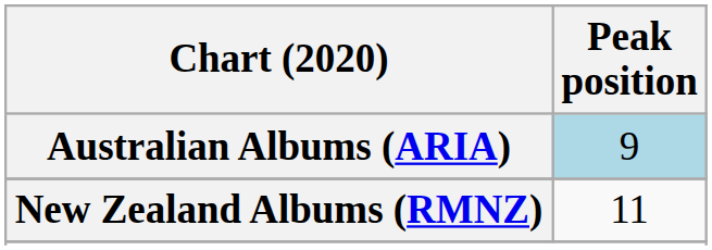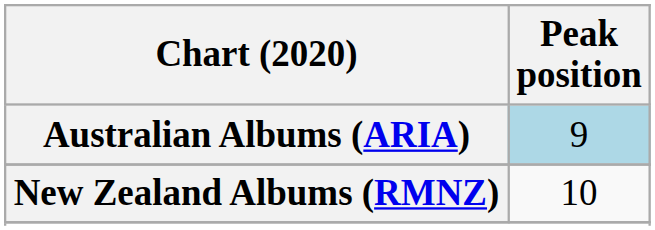New Zealand Albums (RMNZ) | Peak position: 11 -> 10
